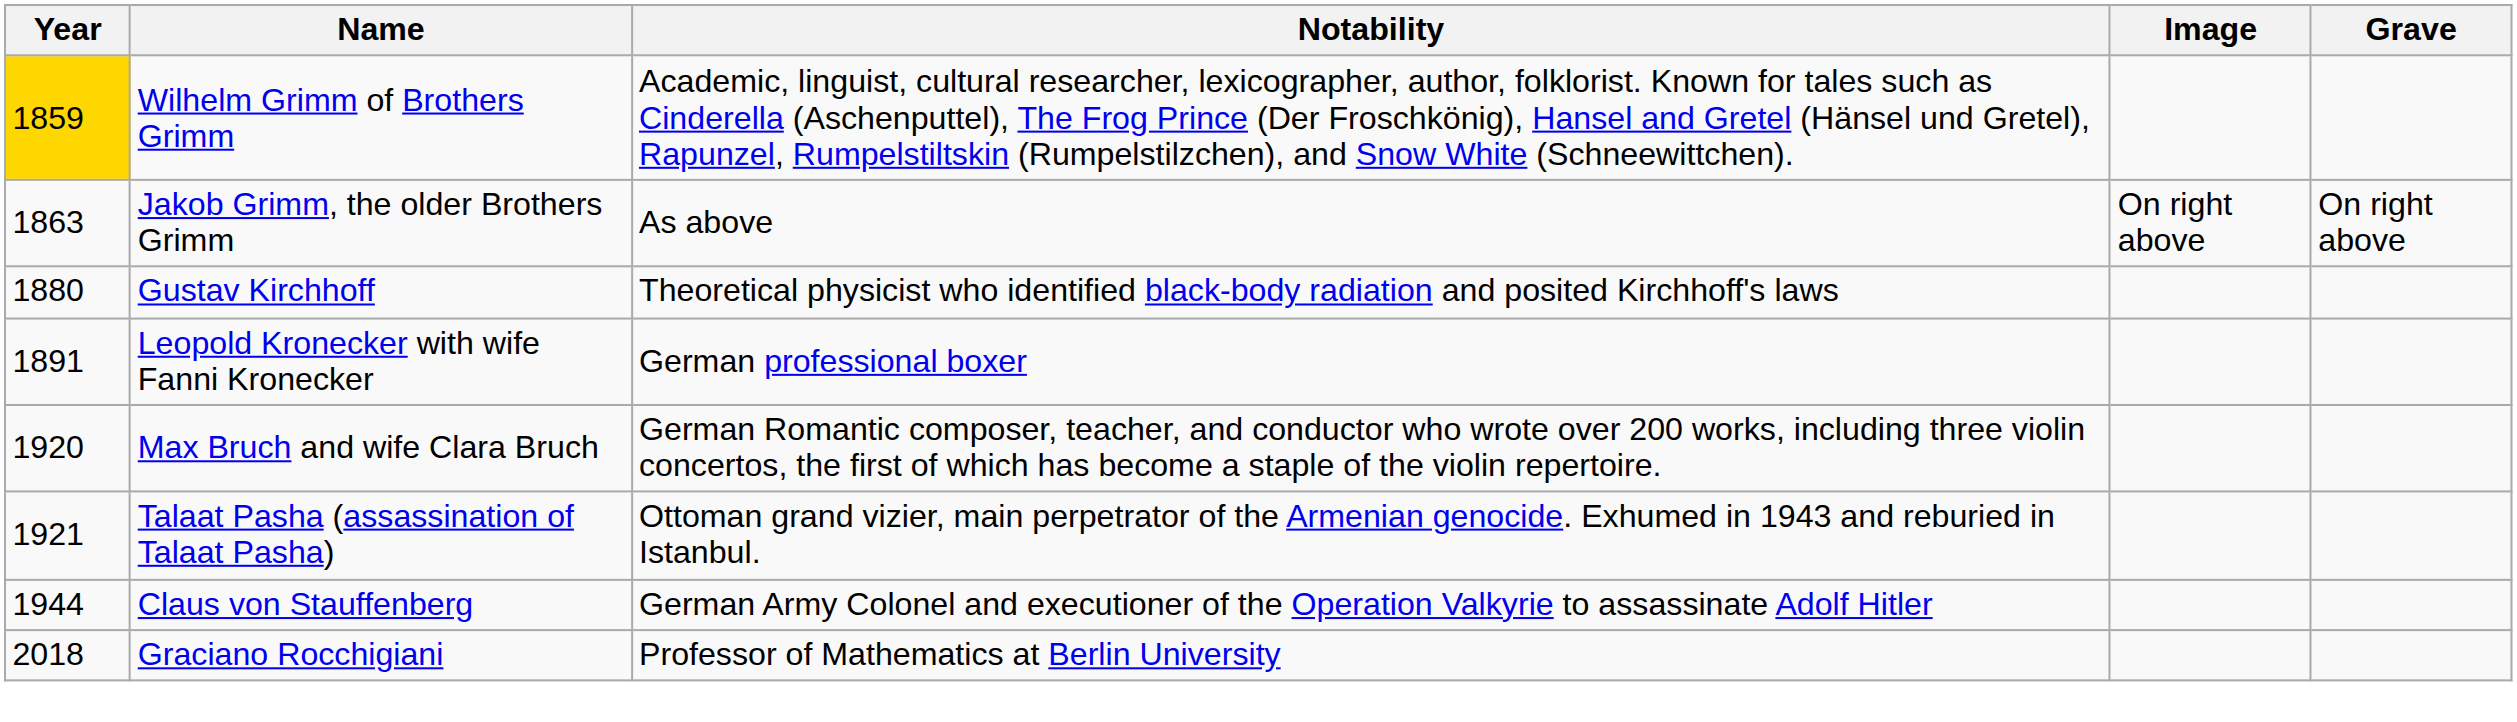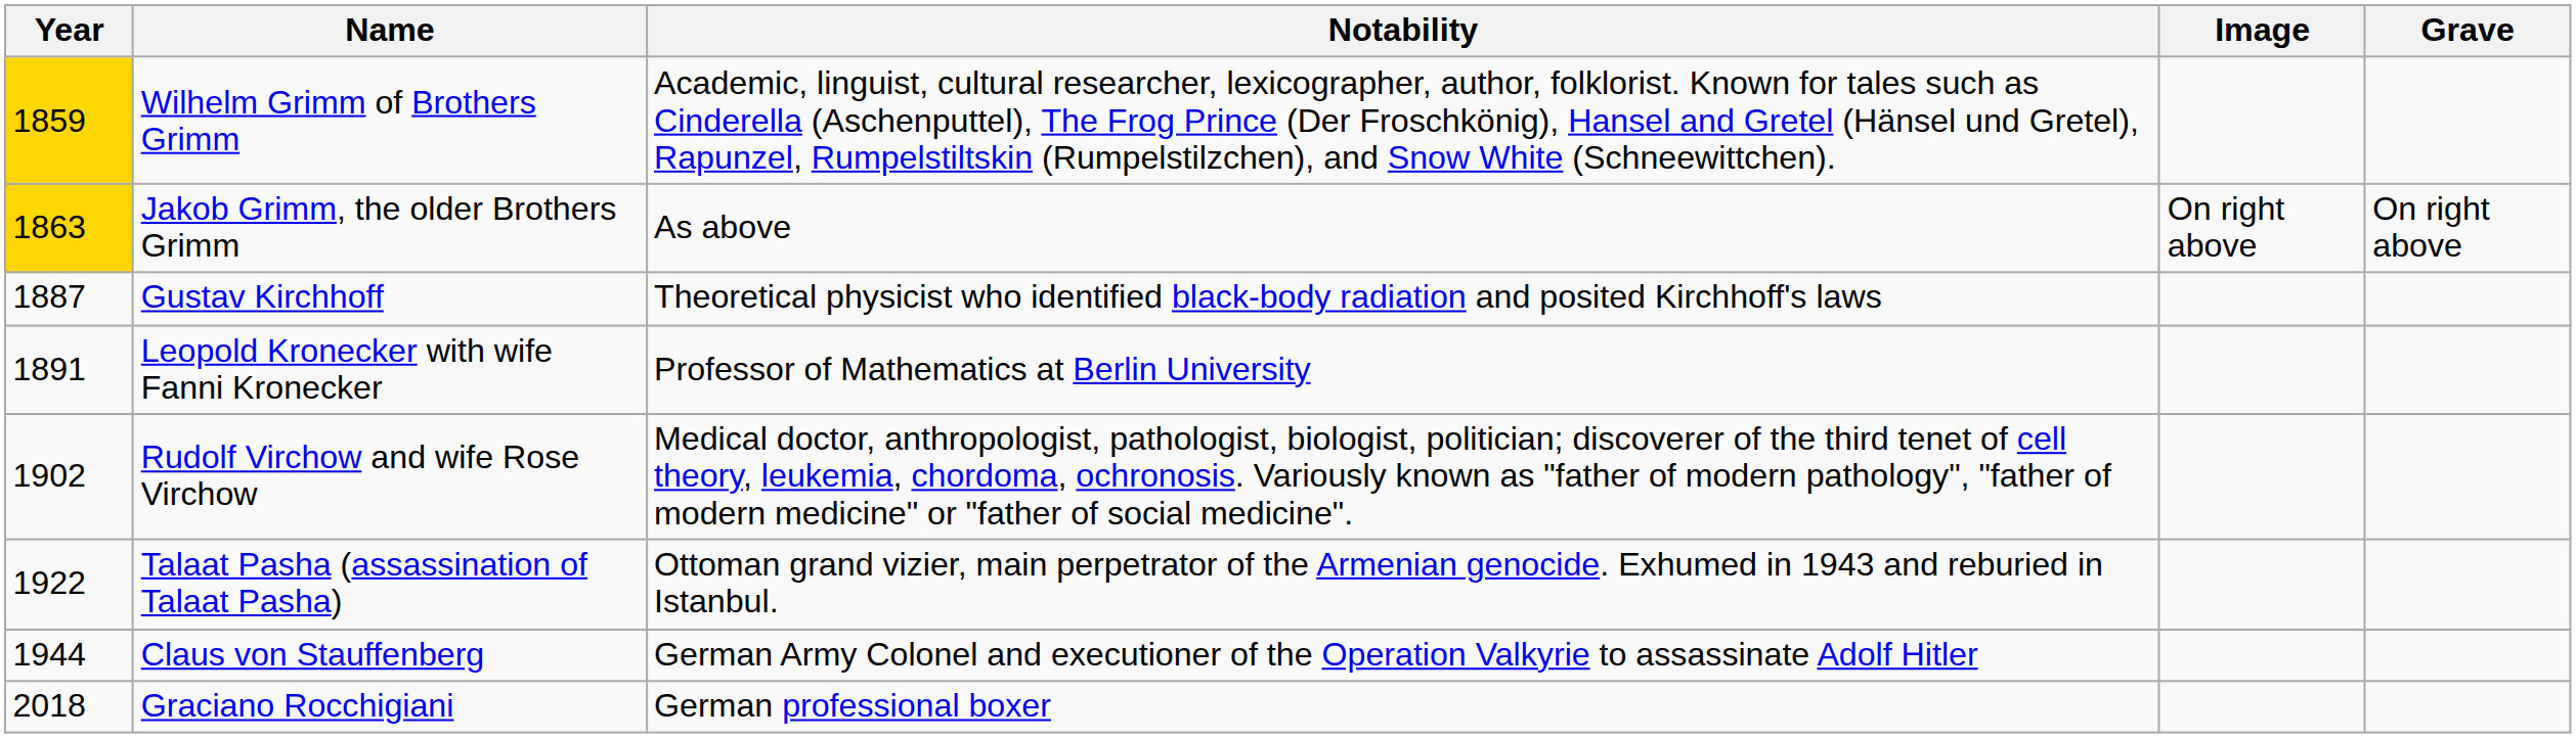Jakob Grimm, the older Brothers Grimm | Year: no background -> gold background
Gustav Kirchhoff | Year: 1880 -> 1887
Leopold Kronecker with wife Fanni Kronecker | Notability: German professional boxer -> Professor of Mathematics at Berlin University
+ row: 1902 | Rudolf Virchow and wife Rose Virchow | Medical doctor, anthropologist, pathologist, biologist, politician; discoverer of the third tenet of cell theory, leukemia, chordoma, ochronosis. Variously known as "father of modern pathology", "father of modern medicine" or "father of social medicine".
- row: 1920 | Max Bruch and wife Clara Bruch | German Romantic composer, teacher, and conductor who wrote over 200 works, including three violin concertos, the first of which has become a staple of the violin repertoire.
Talaat Pasha (assassination of Talaat Pasha) | Year: 1921 -> 1922
Graciano Rocchigiani | Notability: Professor of Mathematics at Berlin University -> German professional boxer
